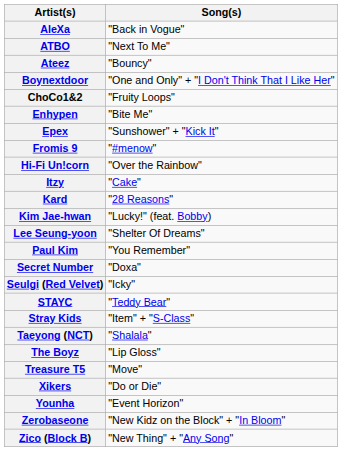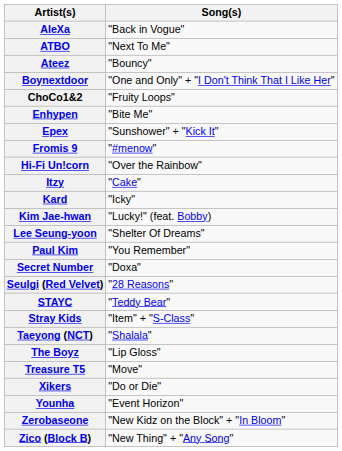Kard | Song(s): "28 Reasons" -> "Icky"
Seulgi (Red Velvet) | Song(s): "Icky" -> "28 Reasons"
